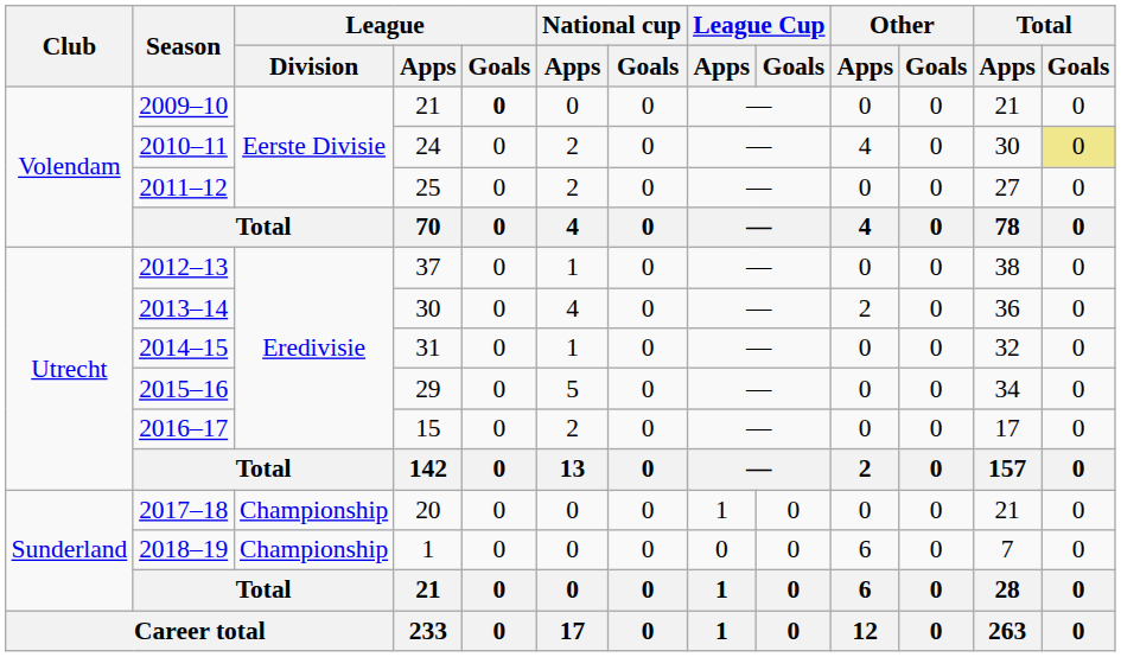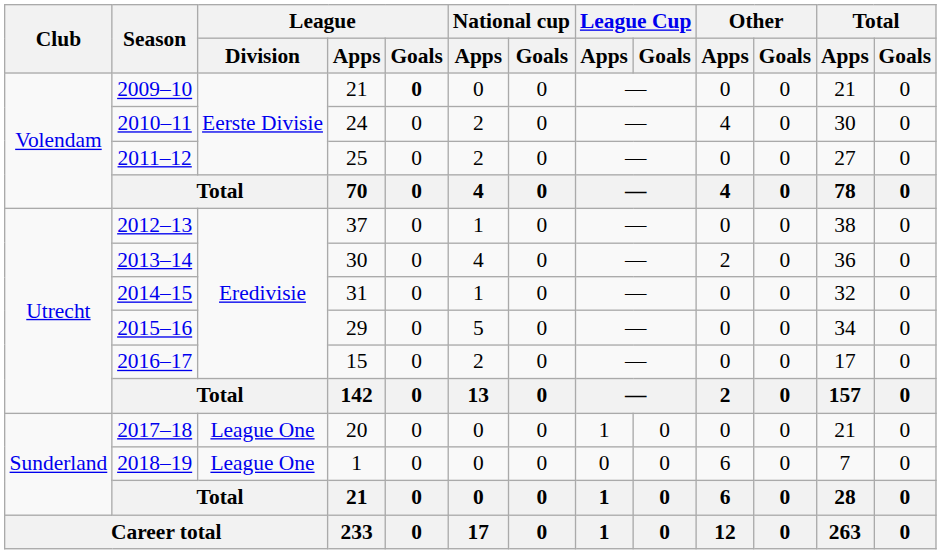2010–11 | Total / Goals: khaki background -> no background
2017–18 | League / Division: Championship -> League One
2018–19 | League / Division: Championship -> League One
